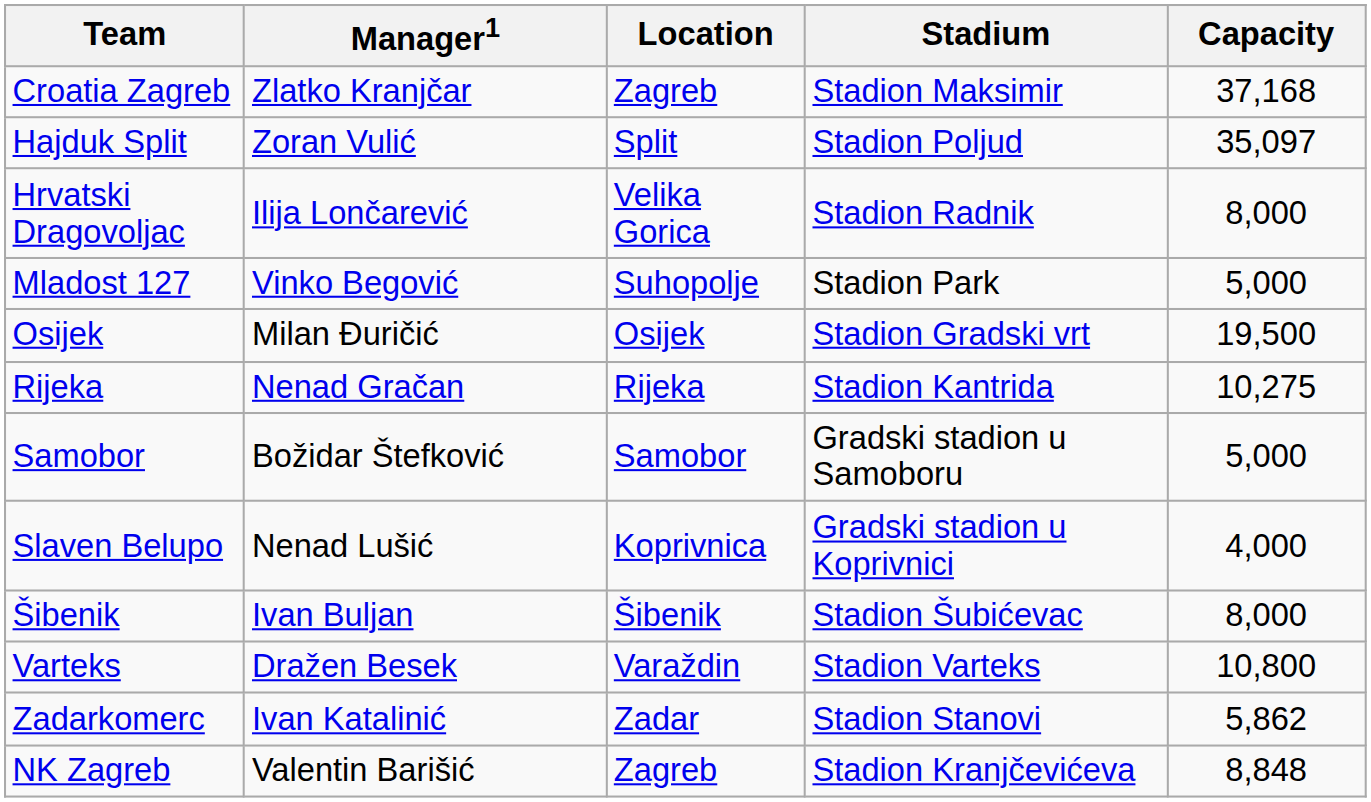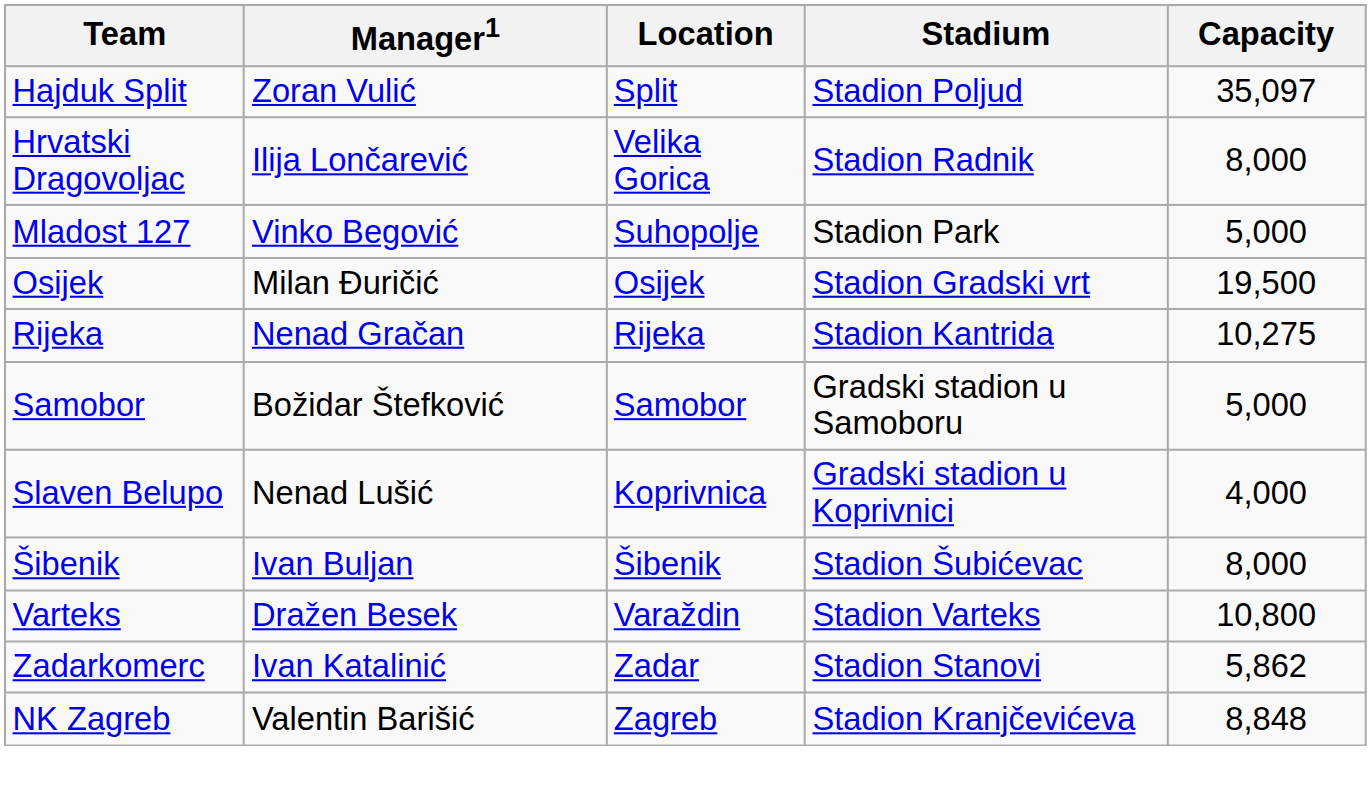- row: Croatia Zagreb | Zlatko Kranjčar | Zagreb | Stadion Maksimir | 37,168
